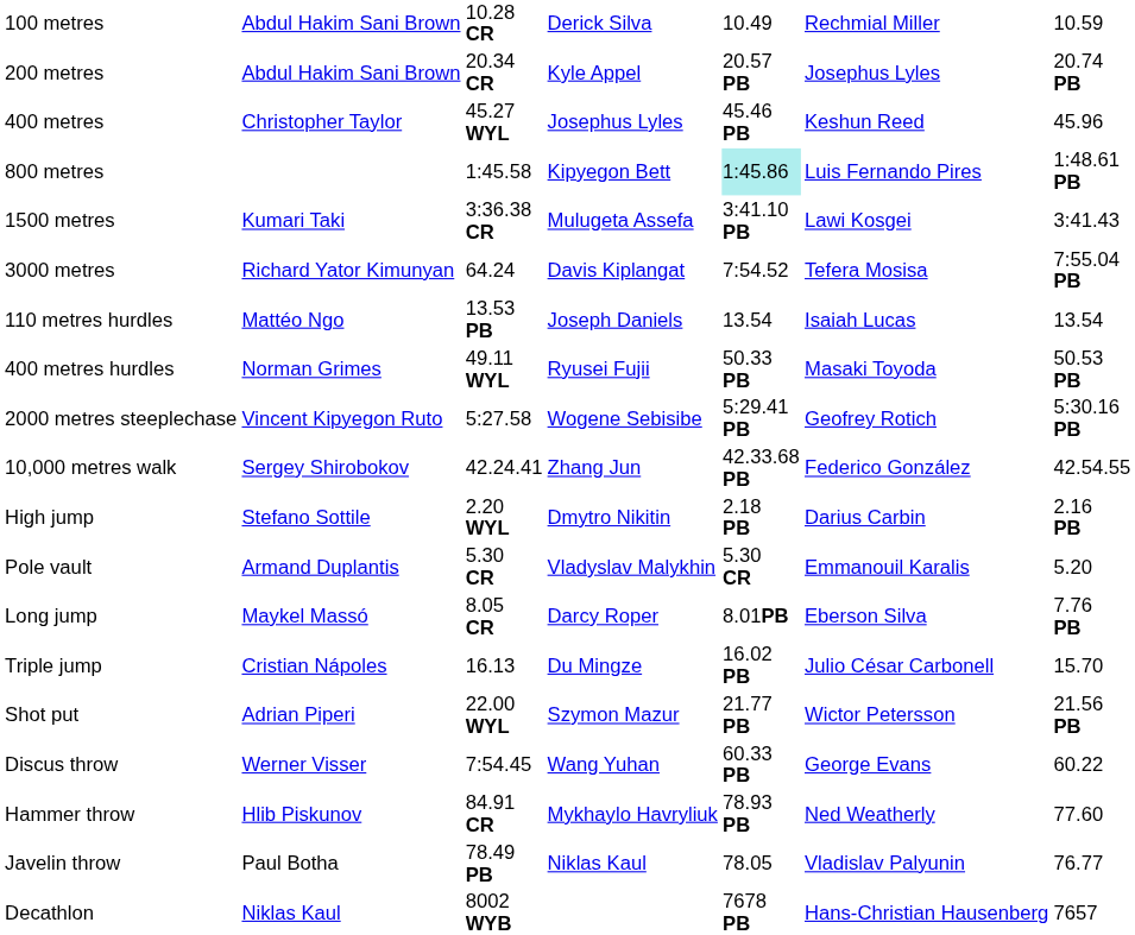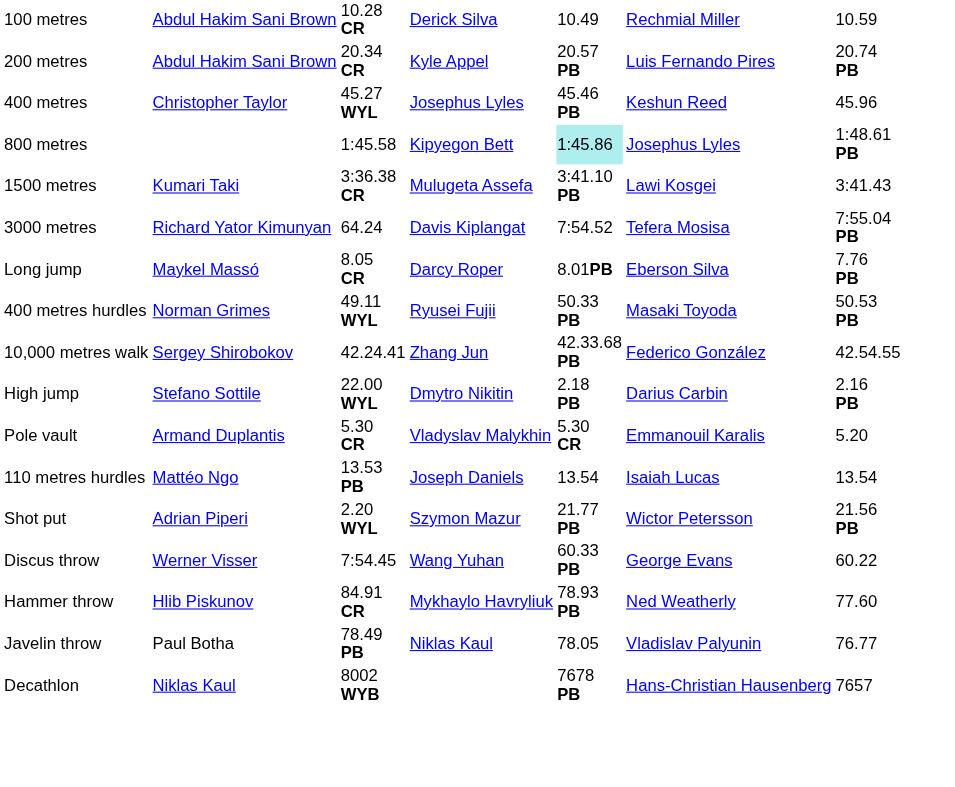200 metres | column 6: Josephus Lyles -> Luis Fernando Pires
800 metres | column 6: Luis Fernando Pires -> Josephus Lyles
rows swapped: 110 metres hurdles <-> Long jump
- row: 2000 metres steeplechase | Vincent Kipyegon Ruto | 5:27.58 | Wogene Sebisibe | 5:29.41 PB | Geofrey Rotich | 5:30.16 PB
High jump | column 3: 2.20 WYL -> 22.00 WYL
- row: Triple jump | Cristian Nápoles | 16.13 | Du Mingze | 16.02 PB | Julio César Carbonell | 15.70
Shot put | column 3: 22.00 WYL -> 2.20 WYL
